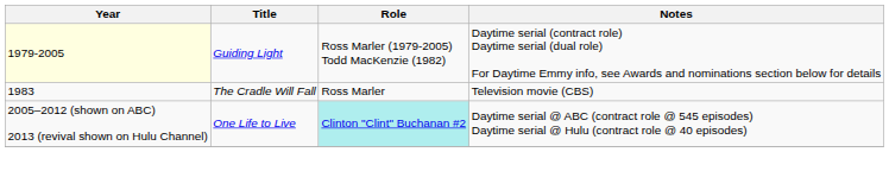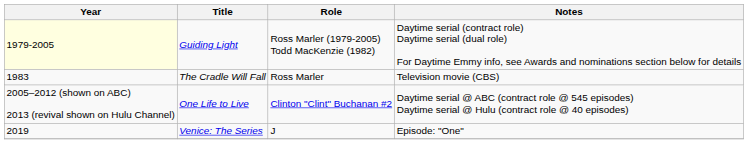One Life to Live | Role: paleturquoise background -> no background
+ row: 2019 | Venice: The Series | J | Episode: "One"
